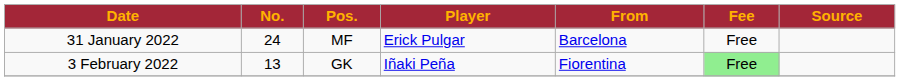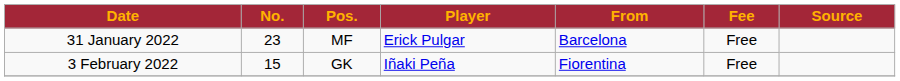31 January 2022 | No.: 24 -> 23
3 February 2022 | No.: 13 -> 15
3 February 2022 | Fee: lightgreen background -> no background
